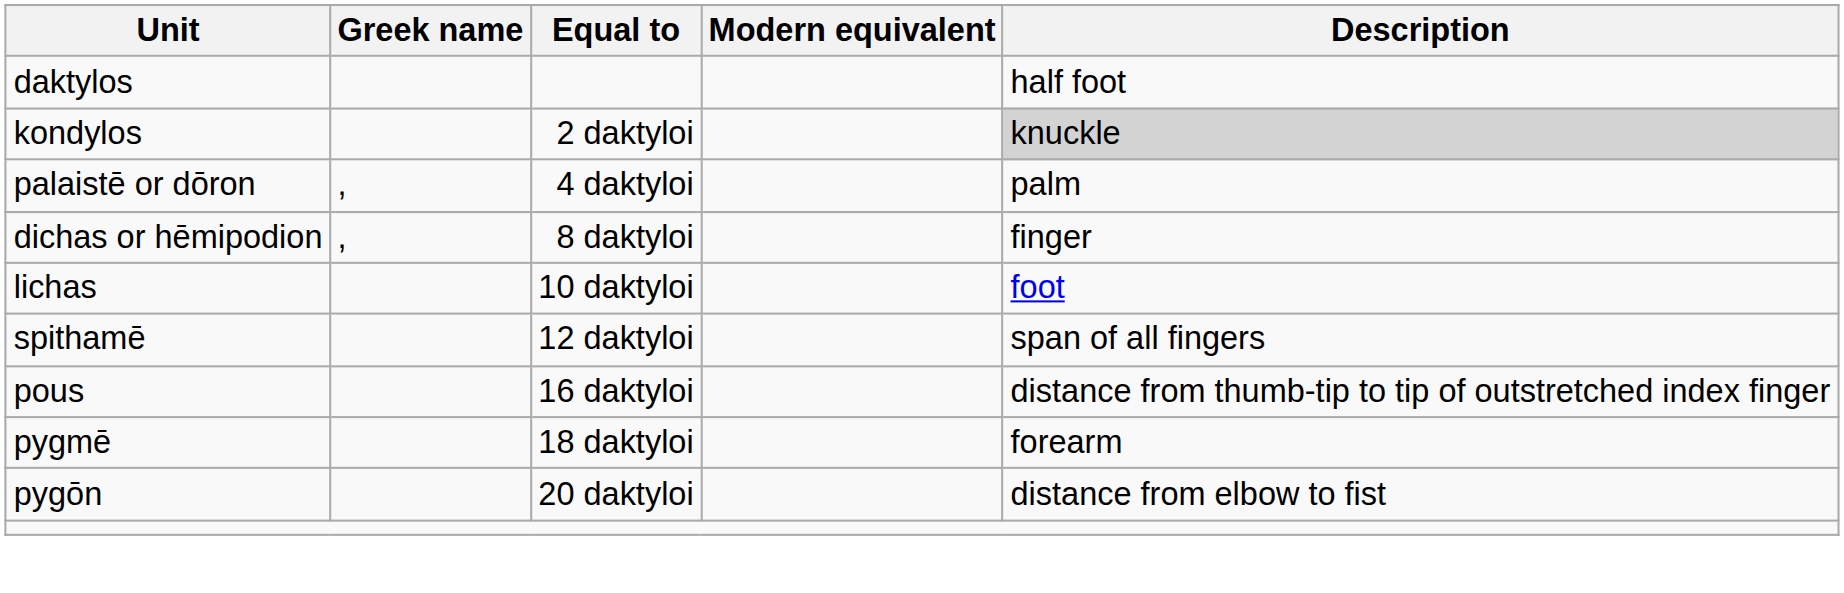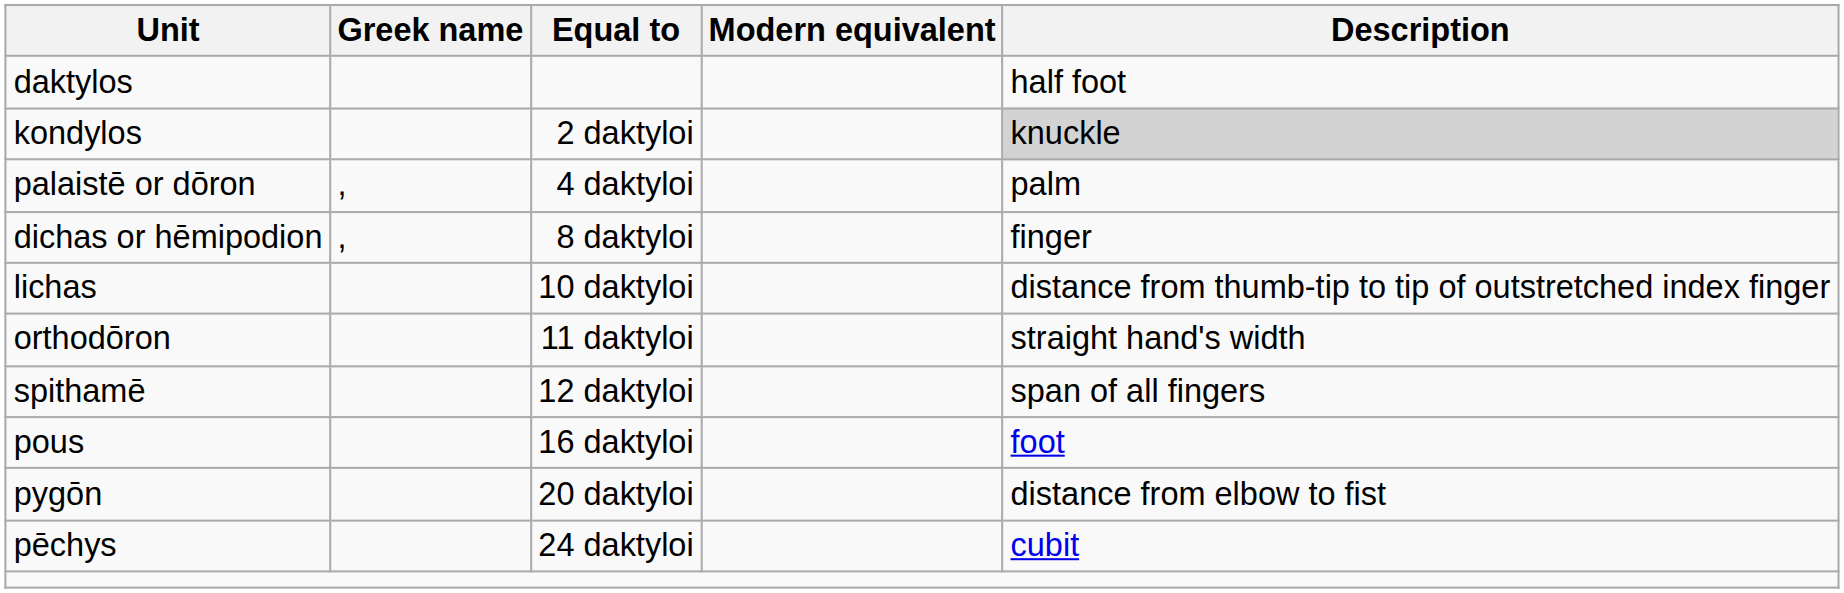lichas | Description: foot -> distance from thumb-tip to tip of outstretched index finger
+ row: orthodōron | 11 daktyloi | straight hand's width
pous | Description: distance from thumb-tip to tip of outstretched index finger -> foot
- row: pygmē | 18 daktyloi | forearm
+ row: pēchys | 24 daktyloi | cubit
